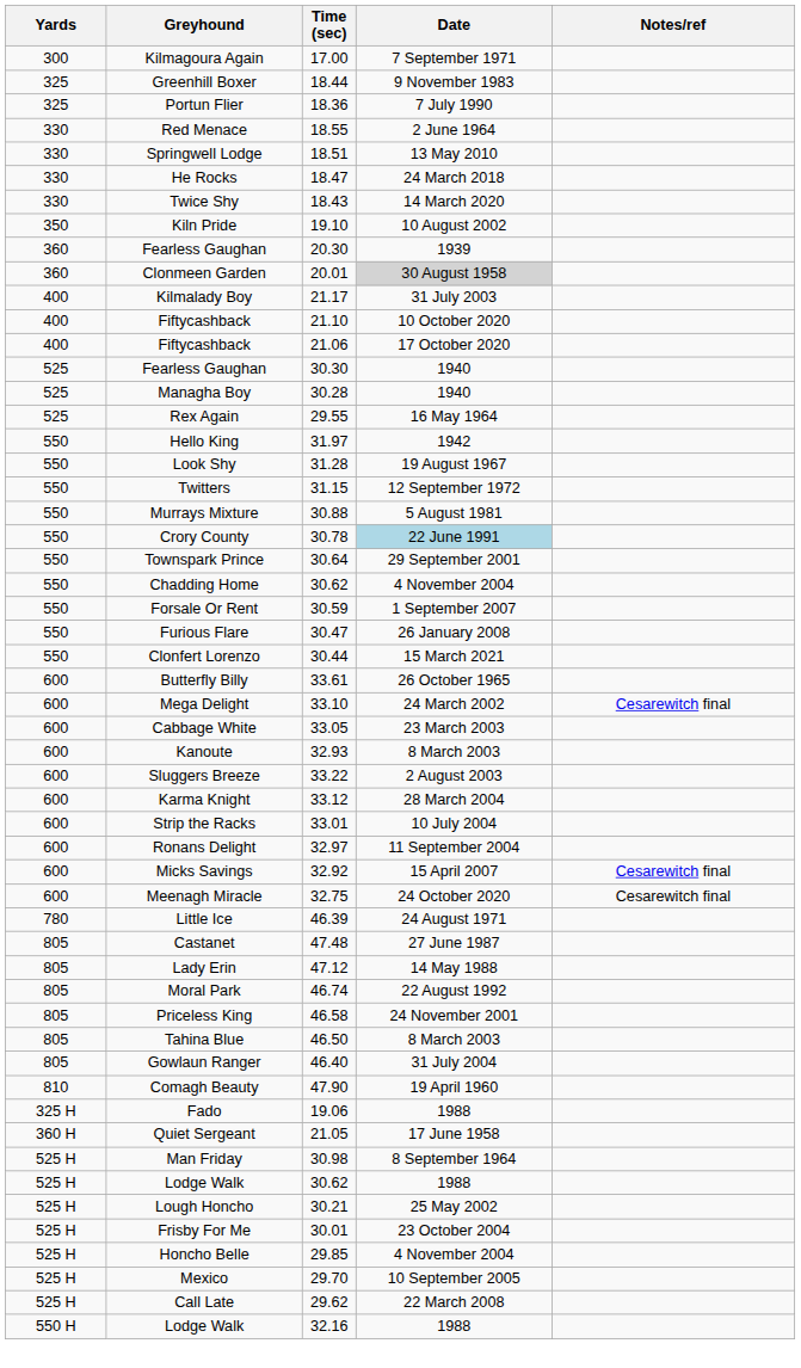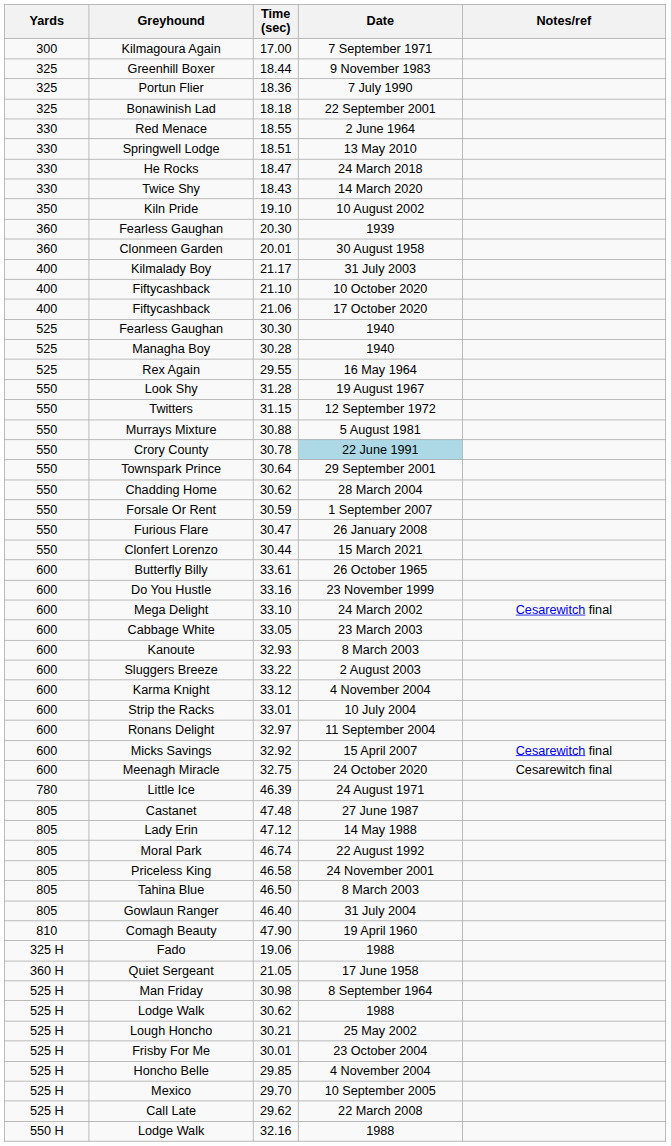+ row: 325 | Bonawinish Lad | 18.18 | 22 September 2001
Clonmeen Garden | Date: lightgrey background -> no background
- row: 550 | Hello King | 31.97 | 1942
Chadding Home | Date: 4 November 2004 -> 28 March 2004
+ row: 600 | Do You Hustle | 33.16 | 23 November 1999
Karma Knight | Date: 28 March 2004 -> 4 November 2004
